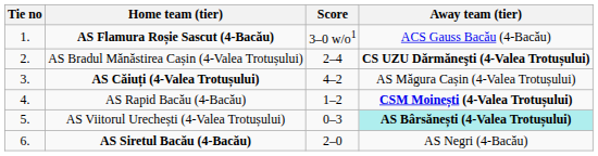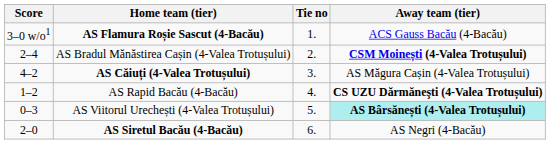columns swapped: Tie no <-> Score
AS Bradul Mănăstirea Cașin (4-Valea Trotușului) | Away team (tier): CS UZU Dărmăneşti (4-Valea Trotușului) -> CSM Moinești (4-Valea Trotușului)
AS Rapid Bacău (4-Bacău) | Away team (tier): CSM Moinești (4-Valea Trotușului) -> CS UZU Dărmăneşti (4-Valea Trotușului)
